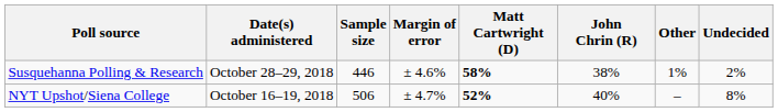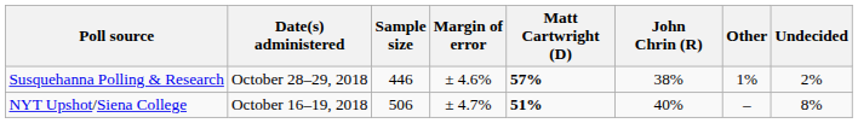Susquehanna Polling & Research | Matt Cartwright (D): 58% -> 57%
NYT Upshot/Siena College | Matt Cartwright (D): 52% -> 51%
